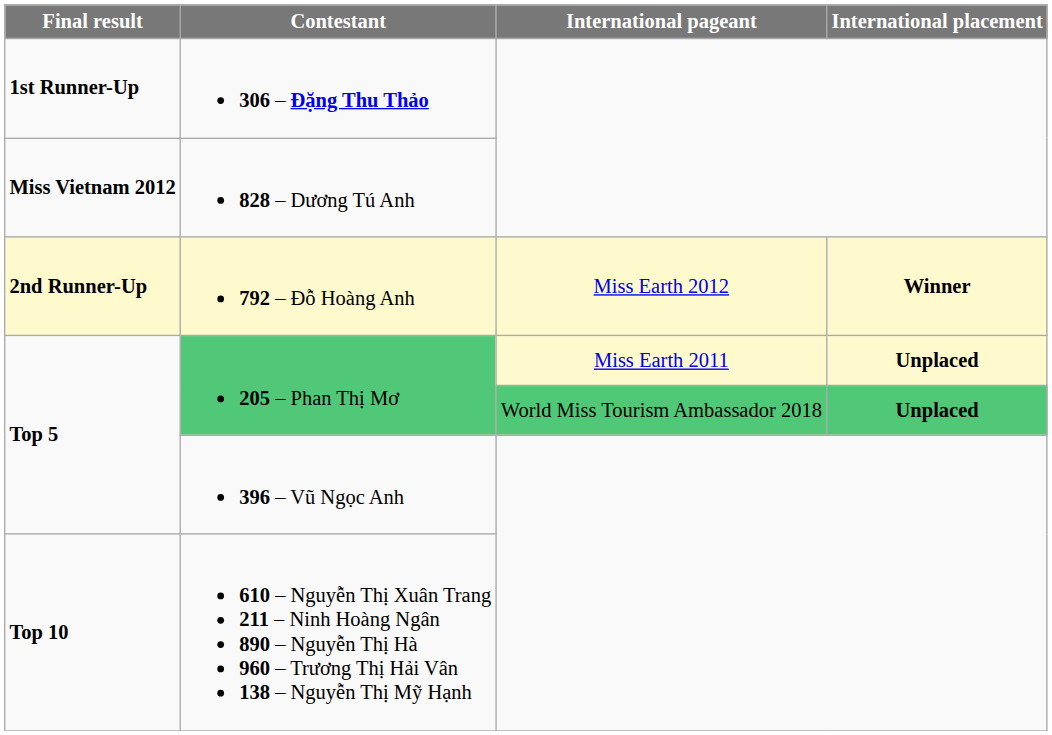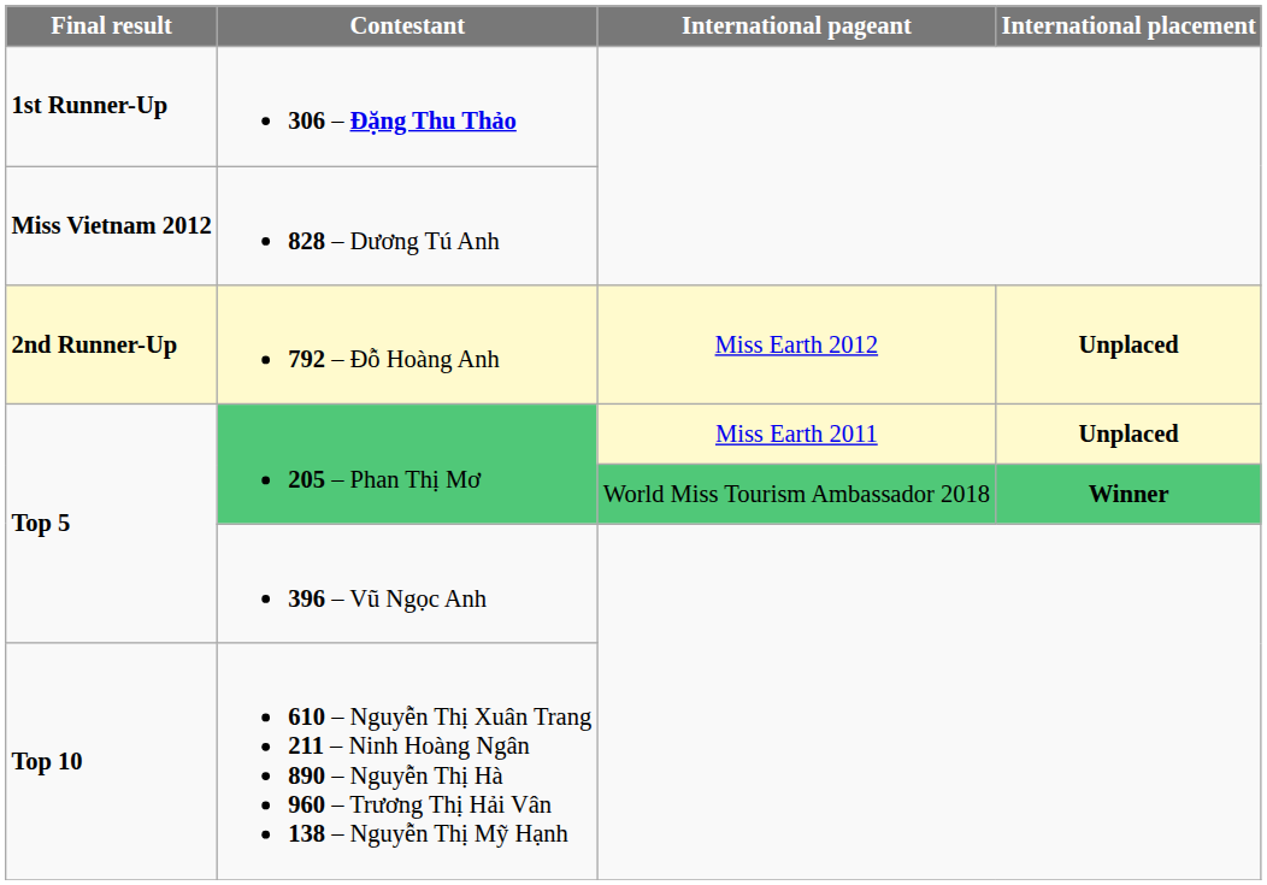792 – Đỗ Hoàng Anh | International placement: Winner -> Unplaced
205 – Phan Thị Mơ / World Miss Tourism Ambassador 2018 | International placement: Unplaced -> Winner
